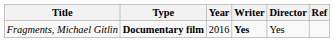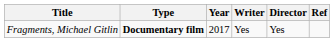Fragments, Michael Gitlin | Year: 2016 -> 2017
Fragments, Michael Gitlin | Writer: bold -> normal
